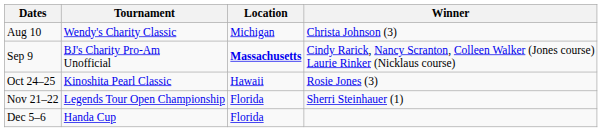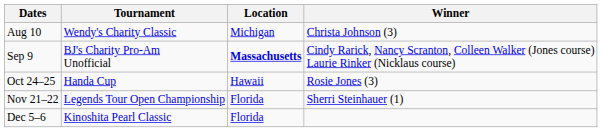Oct 24–25 | Tournament: Kinoshita Pearl Classic -> Handa Cup
Dec 5–6 | Tournament: Handa Cup -> Kinoshita Pearl Classic
